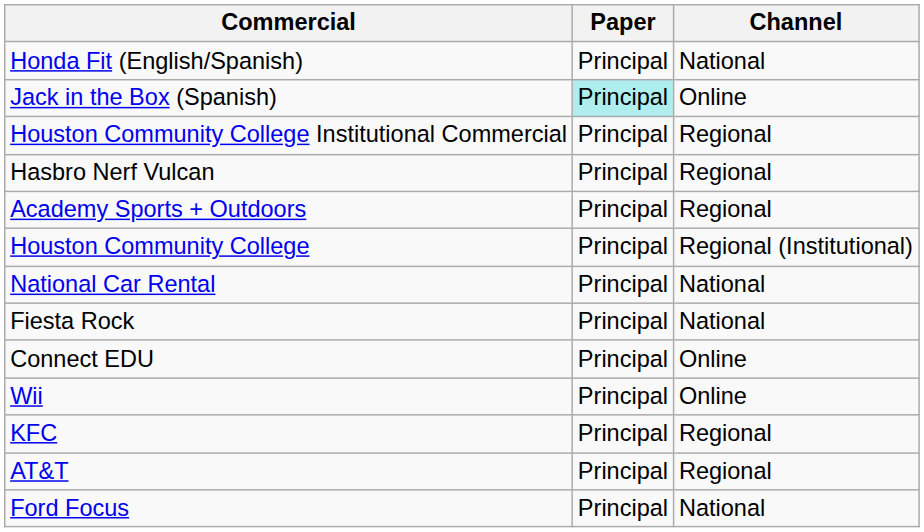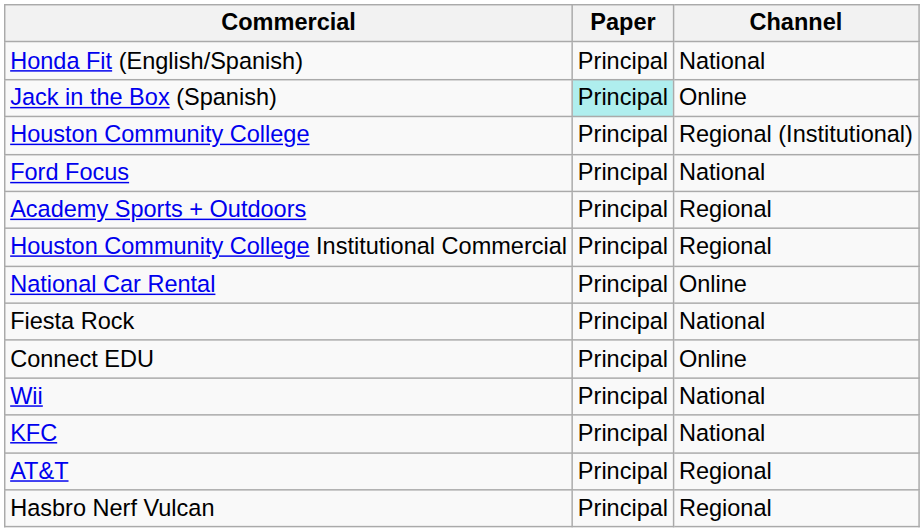rows swapped: Houston Community College Institutional Commercial <-> Houston Community College
rows swapped: Hasbro Nerf Vulcan <-> Ford Focus
National Car Rental | Channel: National -> Online
Wii | Channel: Online -> National
KFC | Channel: Regional -> National
